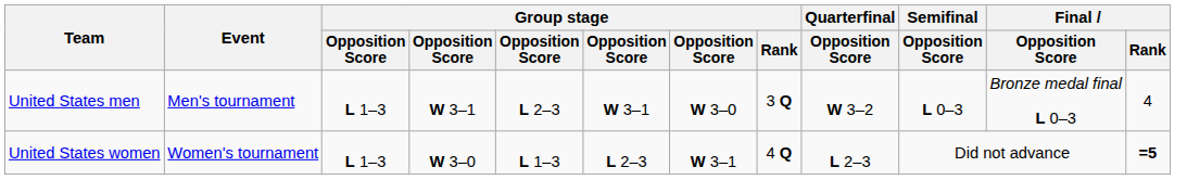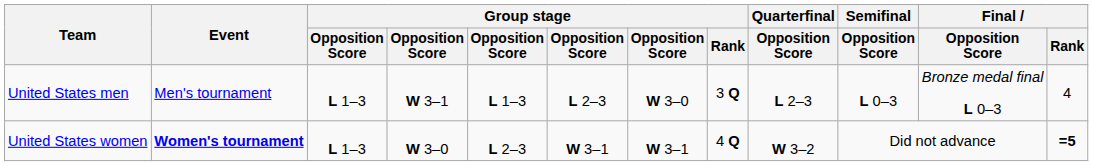United States men | column 5: L 2–3 -> L 1–3
United States men | column 6: W 3–1 -> L 2–3
United States men | Quarterfinal / Opposition Score: W 3–2 -> L 2–3
United States women | Event: normal -> bold
United States women | column 5: L 1–3 -> L 2–3
United States women | column 6: L 2–3 -> W 3–1
United States women | Quarterfinal / Opposition Score: L 2–3 -> W 3–2
